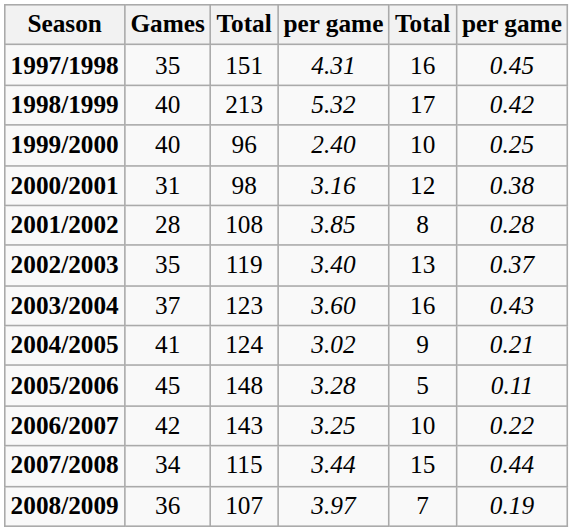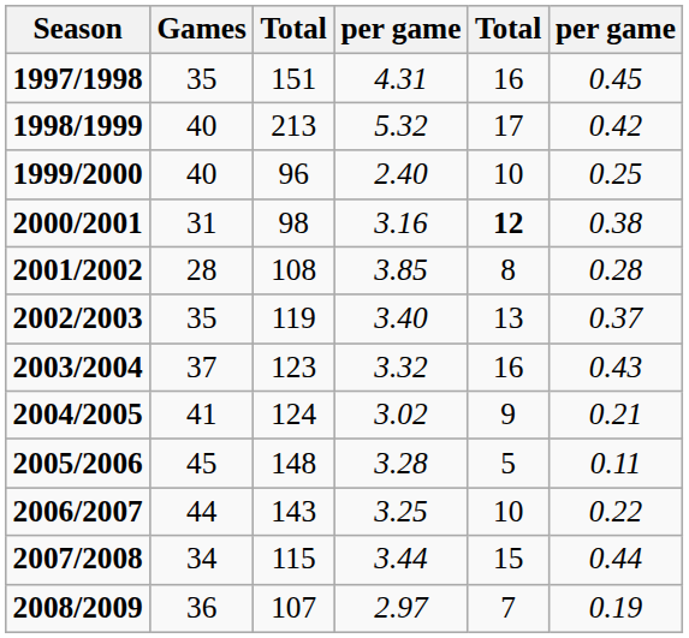2000/2001 | column 5: normal -> bold
2003/2004 | column 4: 3.60 -> 3.32
2006/2007 | Games: 42 -> 44
2008/2009 | column 4: 3.97 -> 2.97
